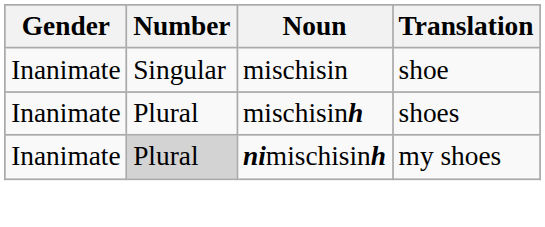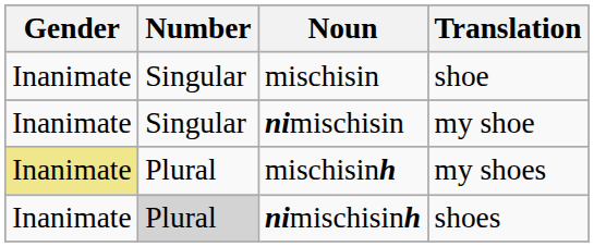+ row: Inanimate | Singular | nimischisin | my shoe
mischisinh | Gender: no background -> khaki background
mischisinh | Translation: shoes -> my shoes
nimischisinh | Translation: my shoes -> shoes
